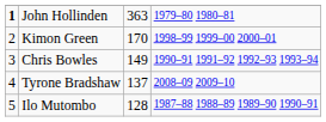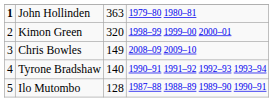Kimon Green | column 3: 170 -> 320
Chris Bowles | column 4: 1990–91 1991–92 1992–93 1993–94 -> 2008–09 2009–10
Tyrone Bradshaw | column 3: 137 -> 140
Tyrone Bradshaw | column 4: 2008–09 2009–10 -> 1990–91 1991–92 1992–93 1993–94
